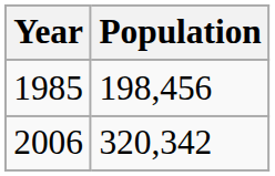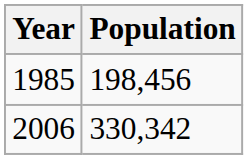2006 | Population: 320,342 -> 330,342
